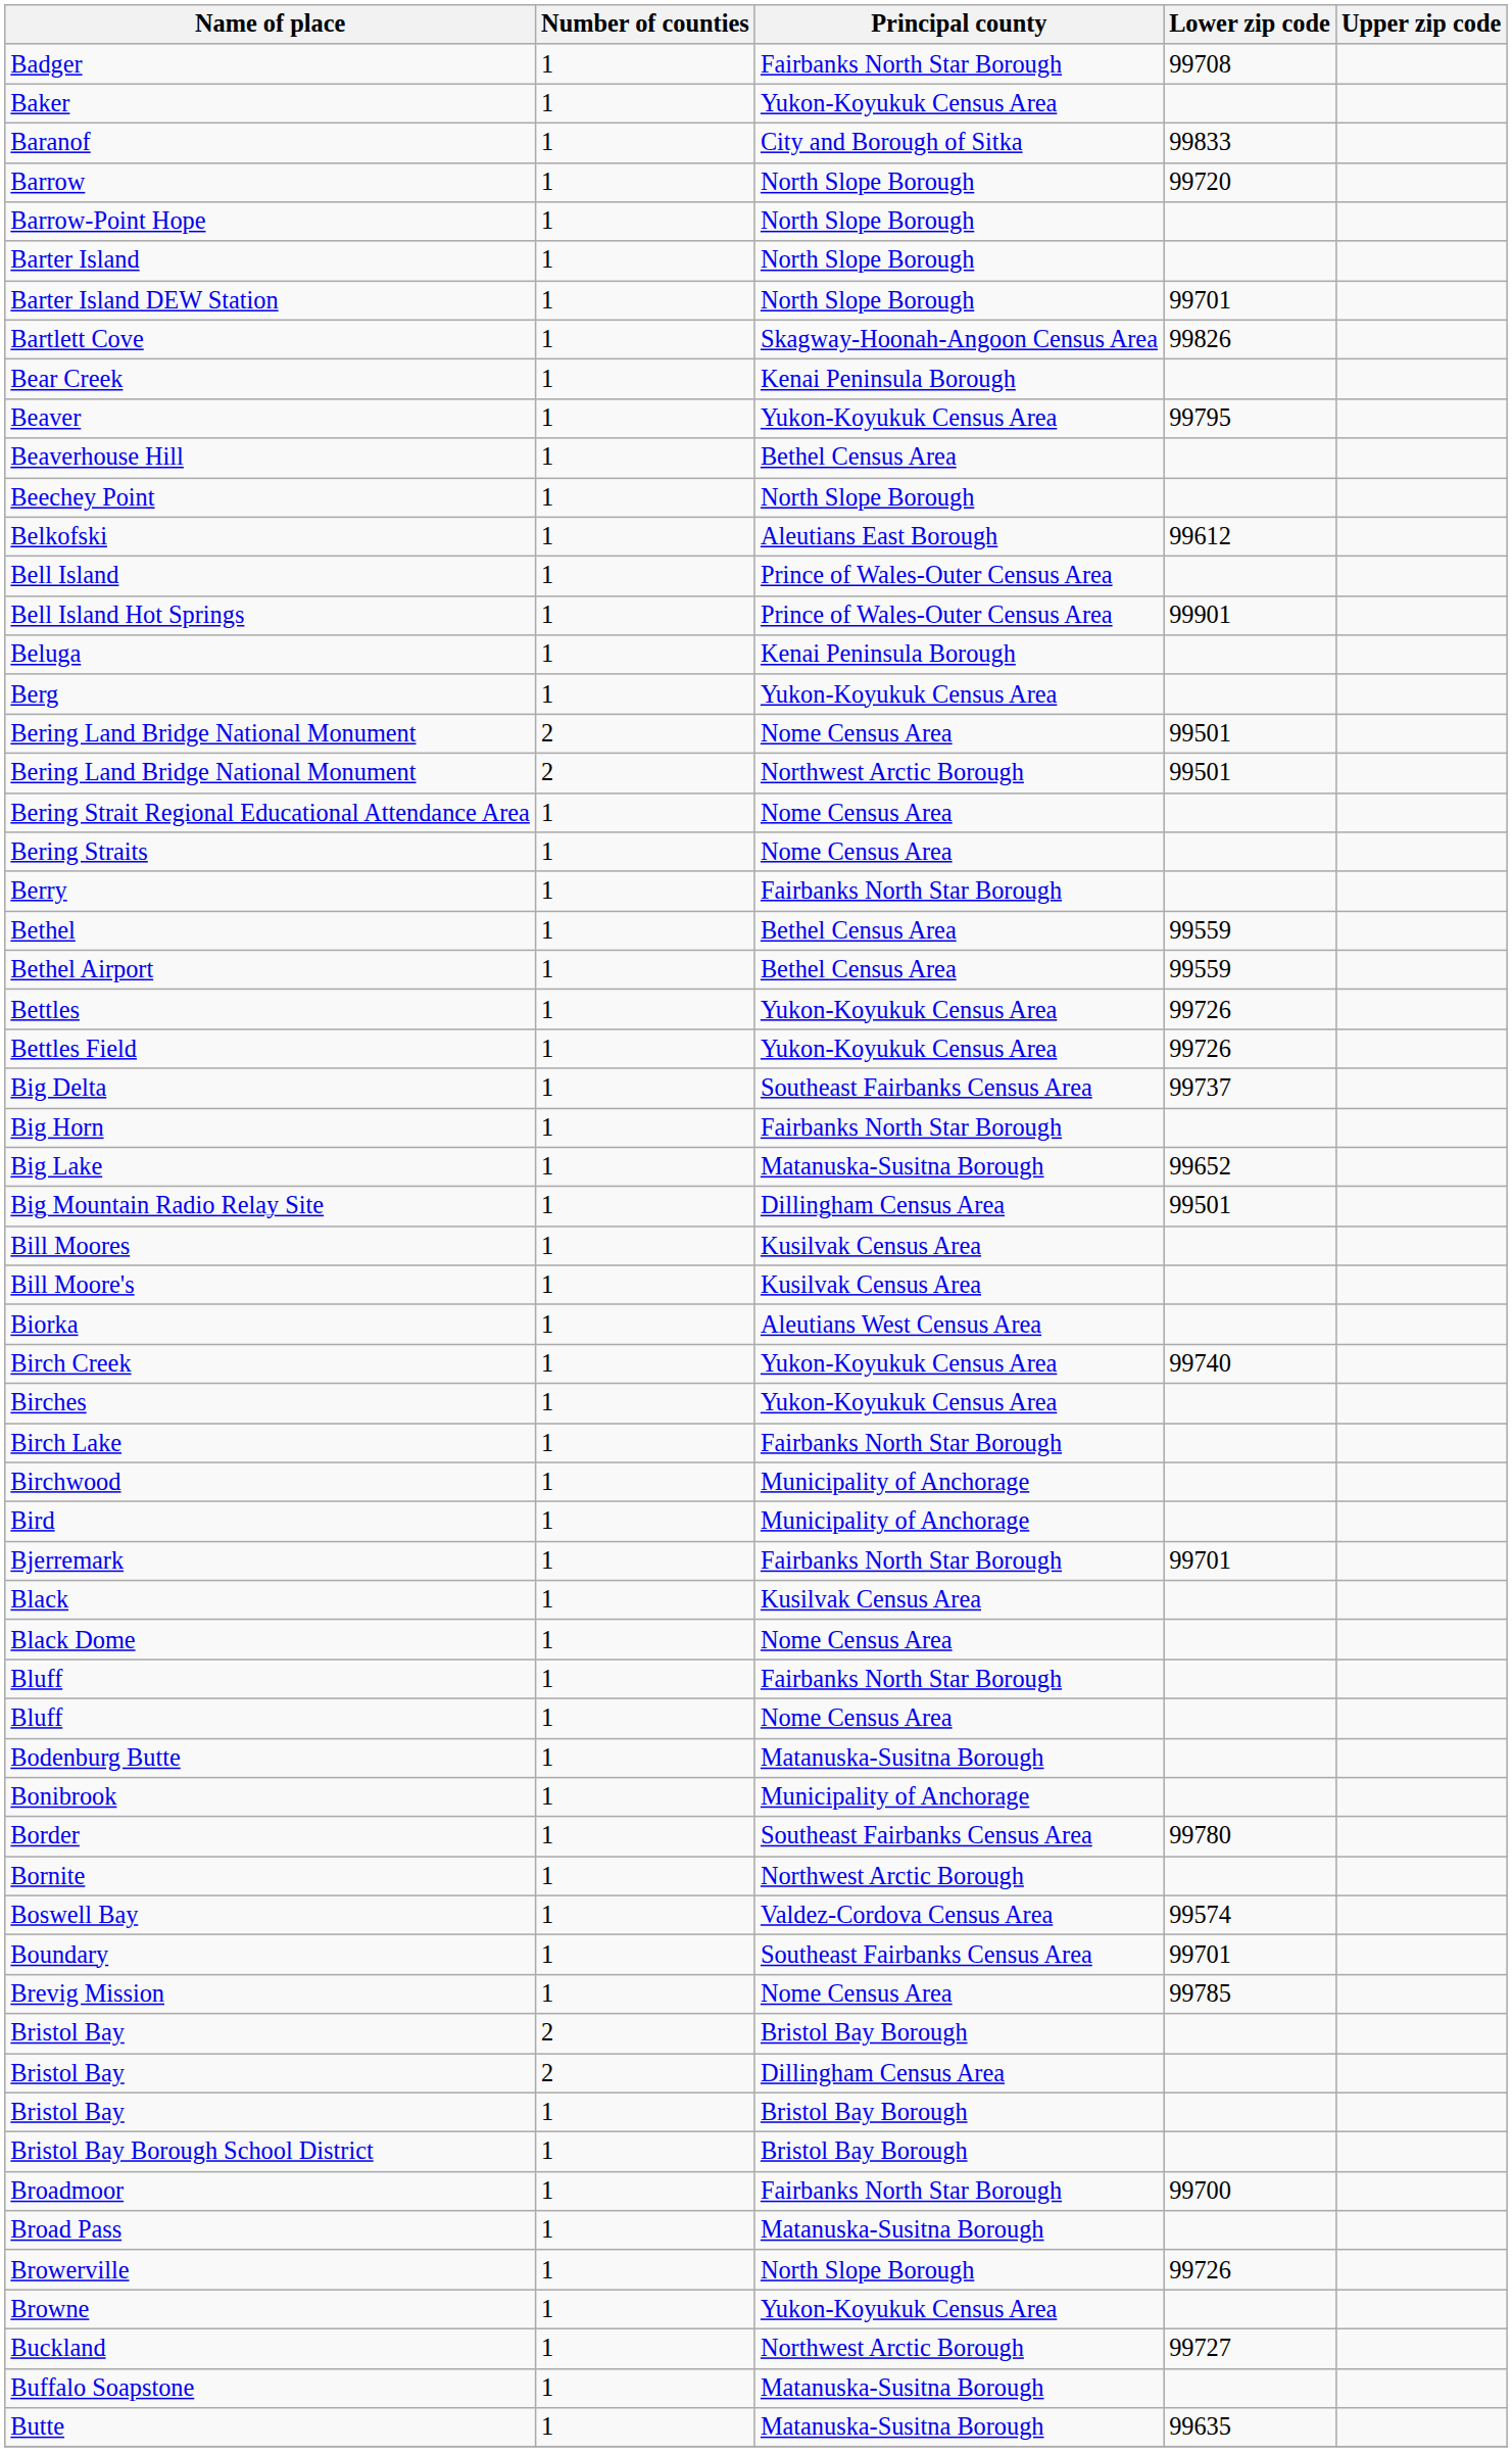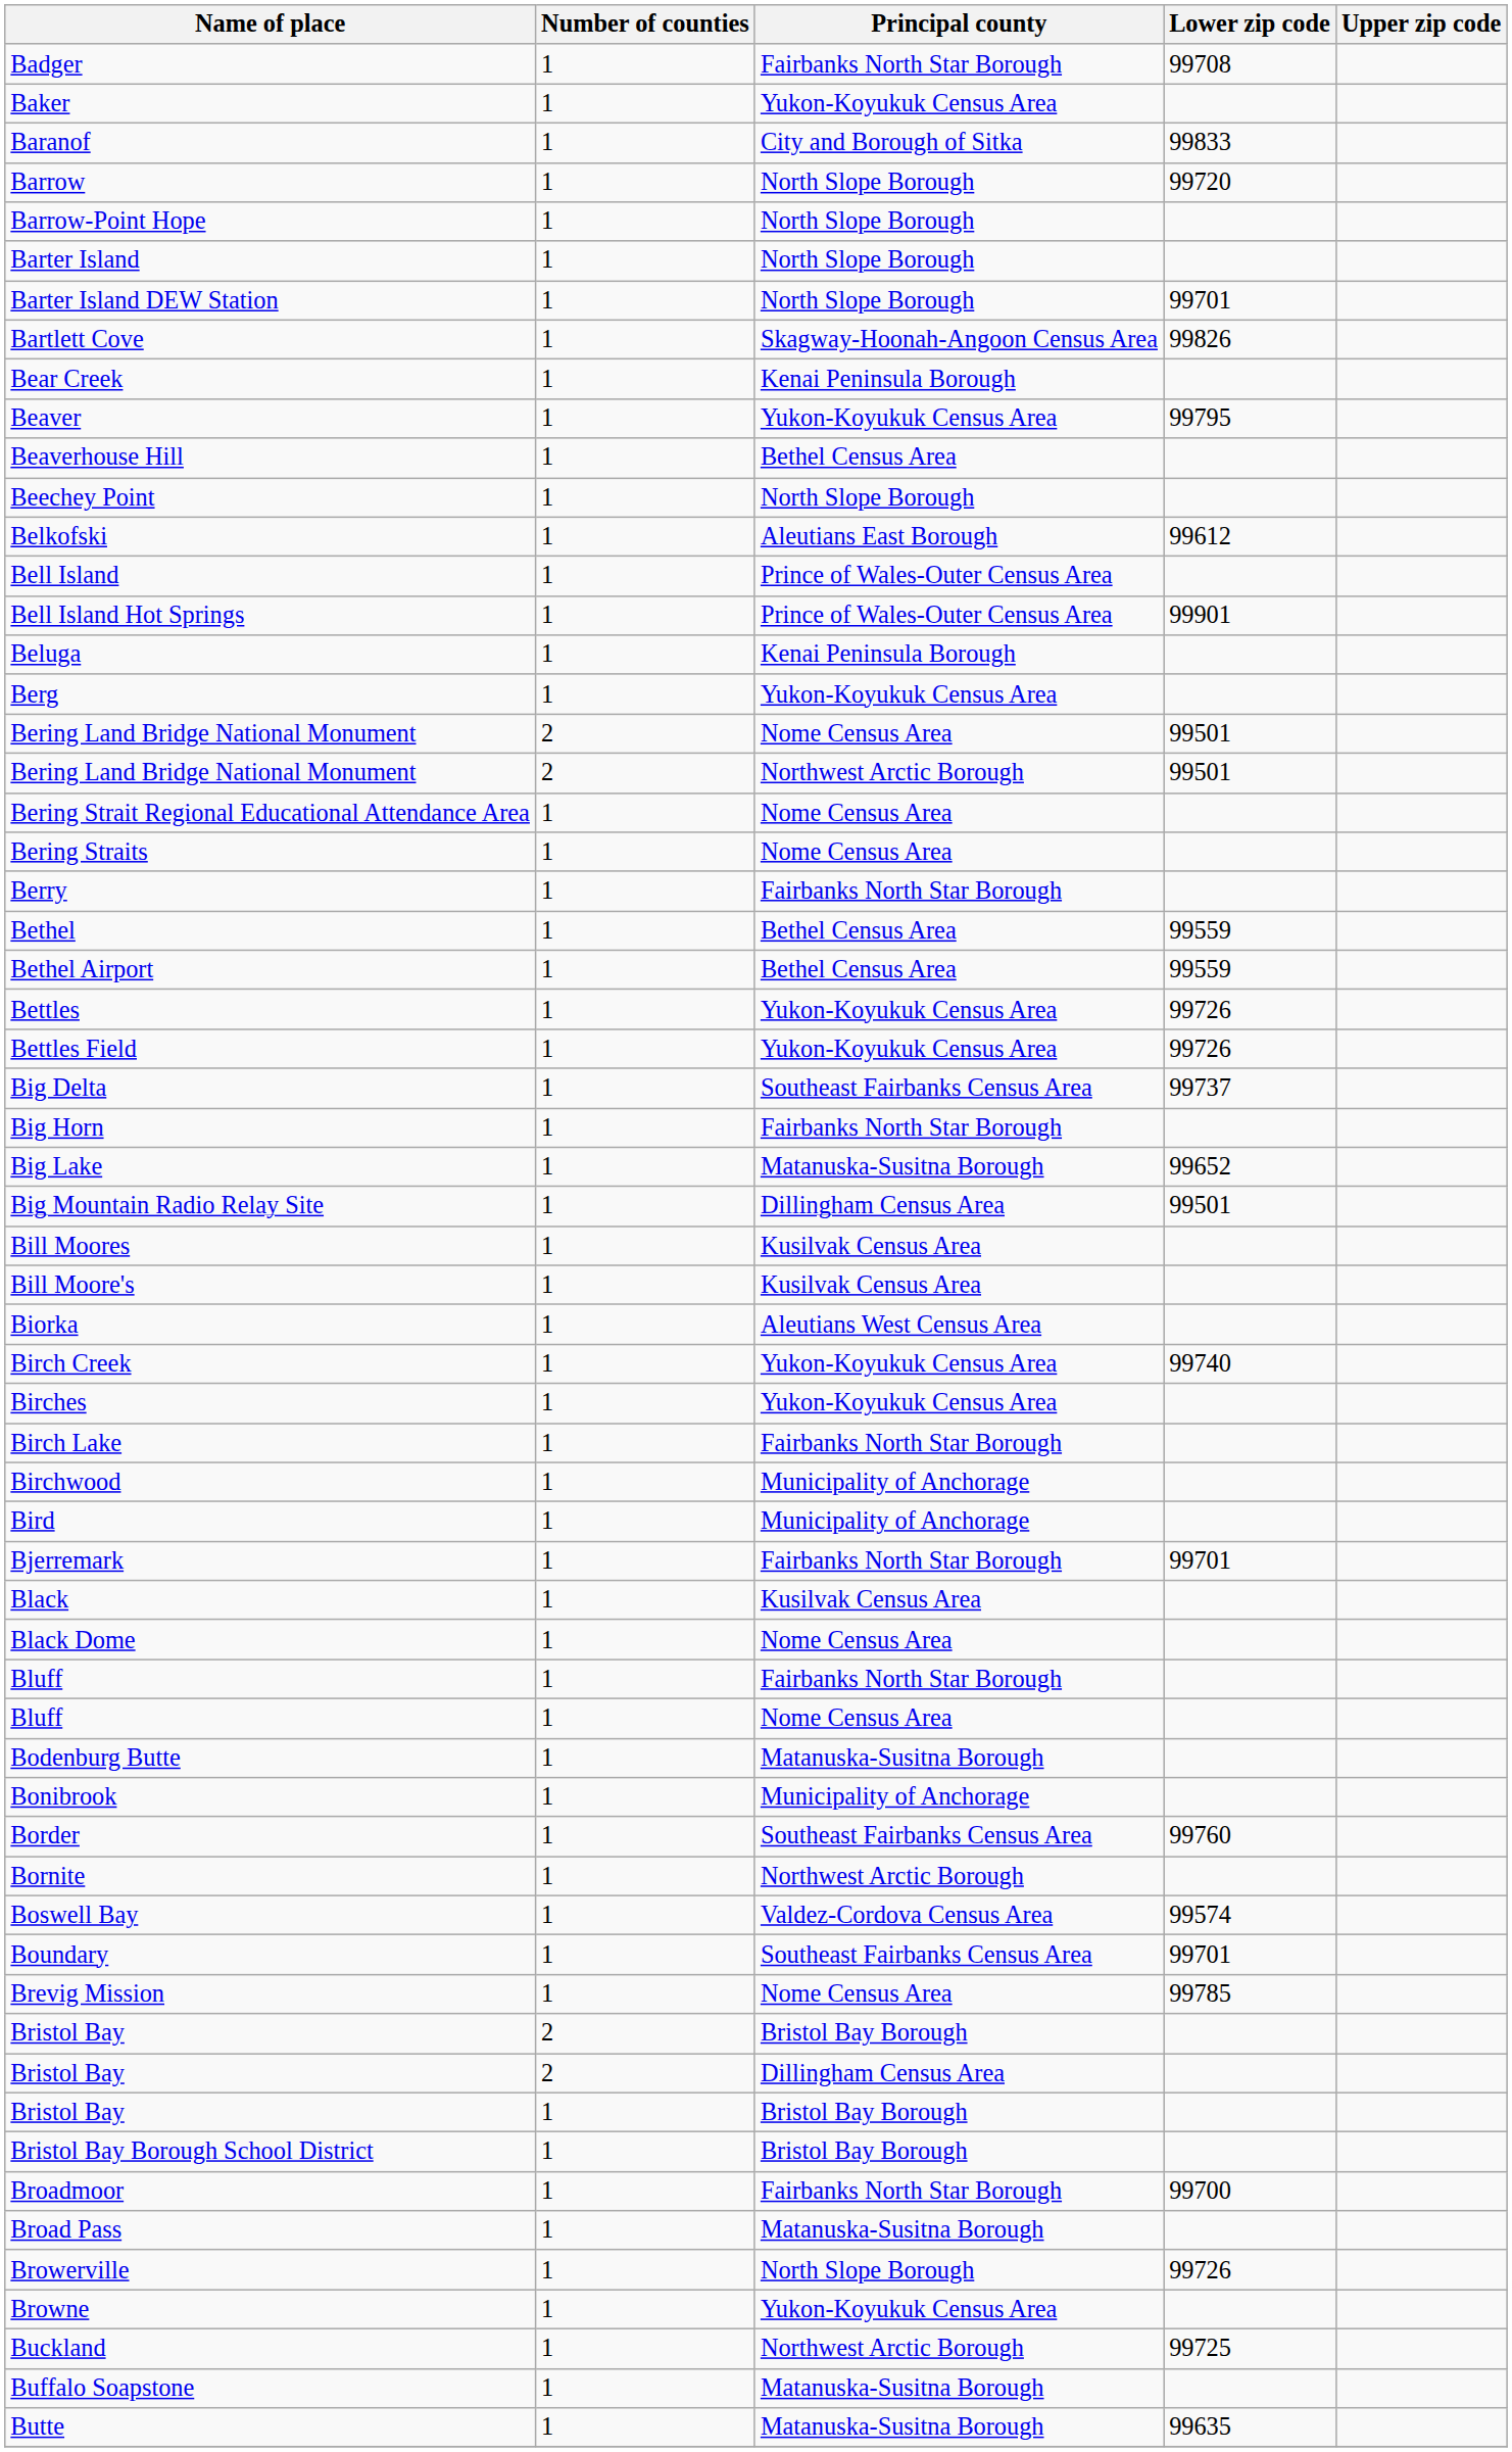Border | Lower zip code: 99780 -> 99760
Buckland | Lower zip code: 99727 -> 99725
